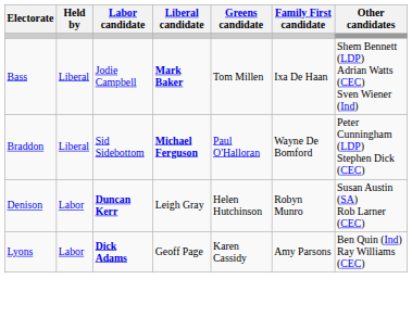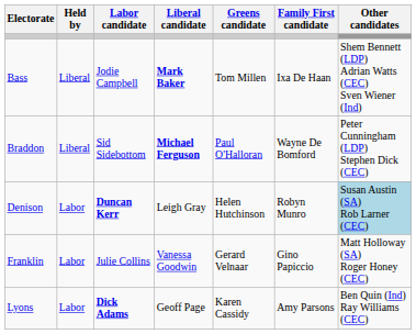Denison | Other candidates: no background -> lightblue background
+ row: Franklin | Labor | Julie Collins | Vanessa Goodwin | Gerard Velnaar | Gino Papiccio | Matt Holloway (SA) Roger Honey (CEC)
